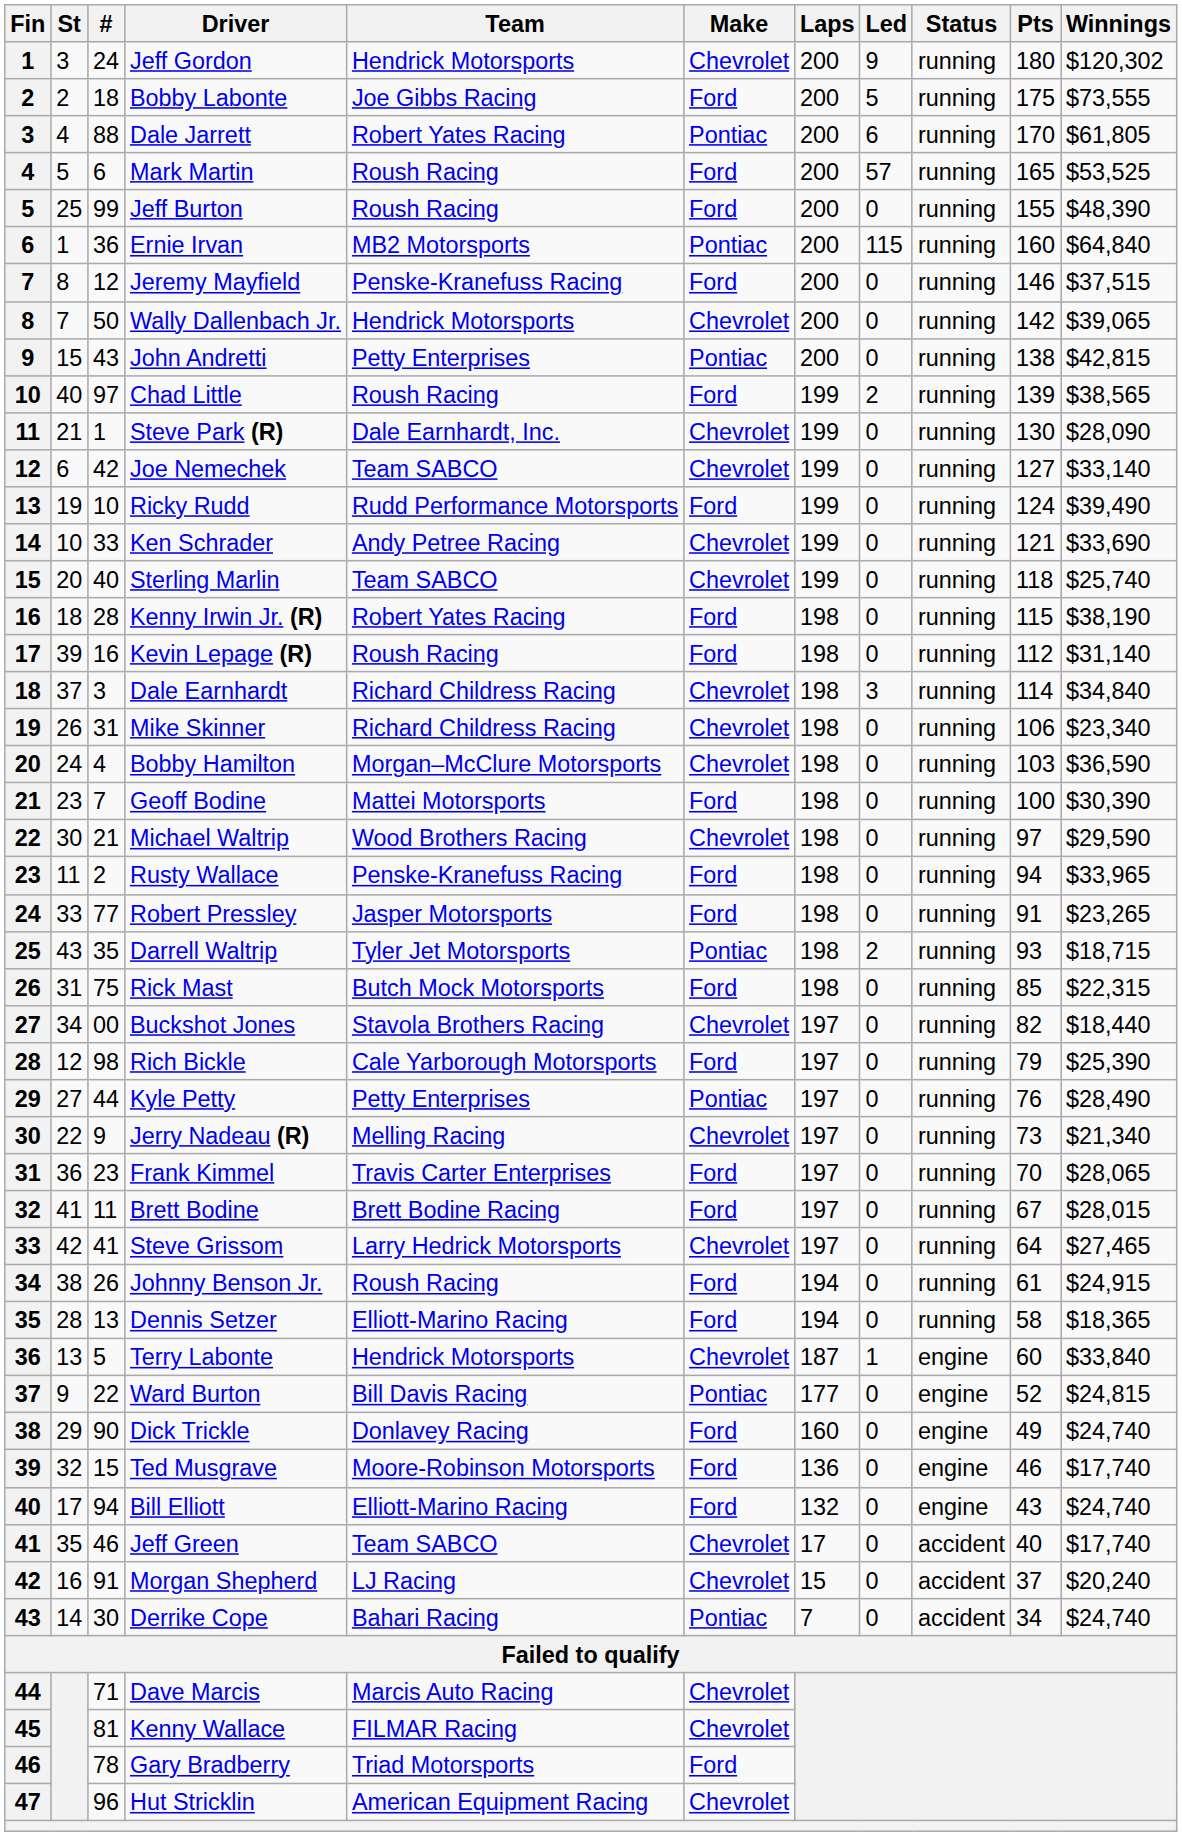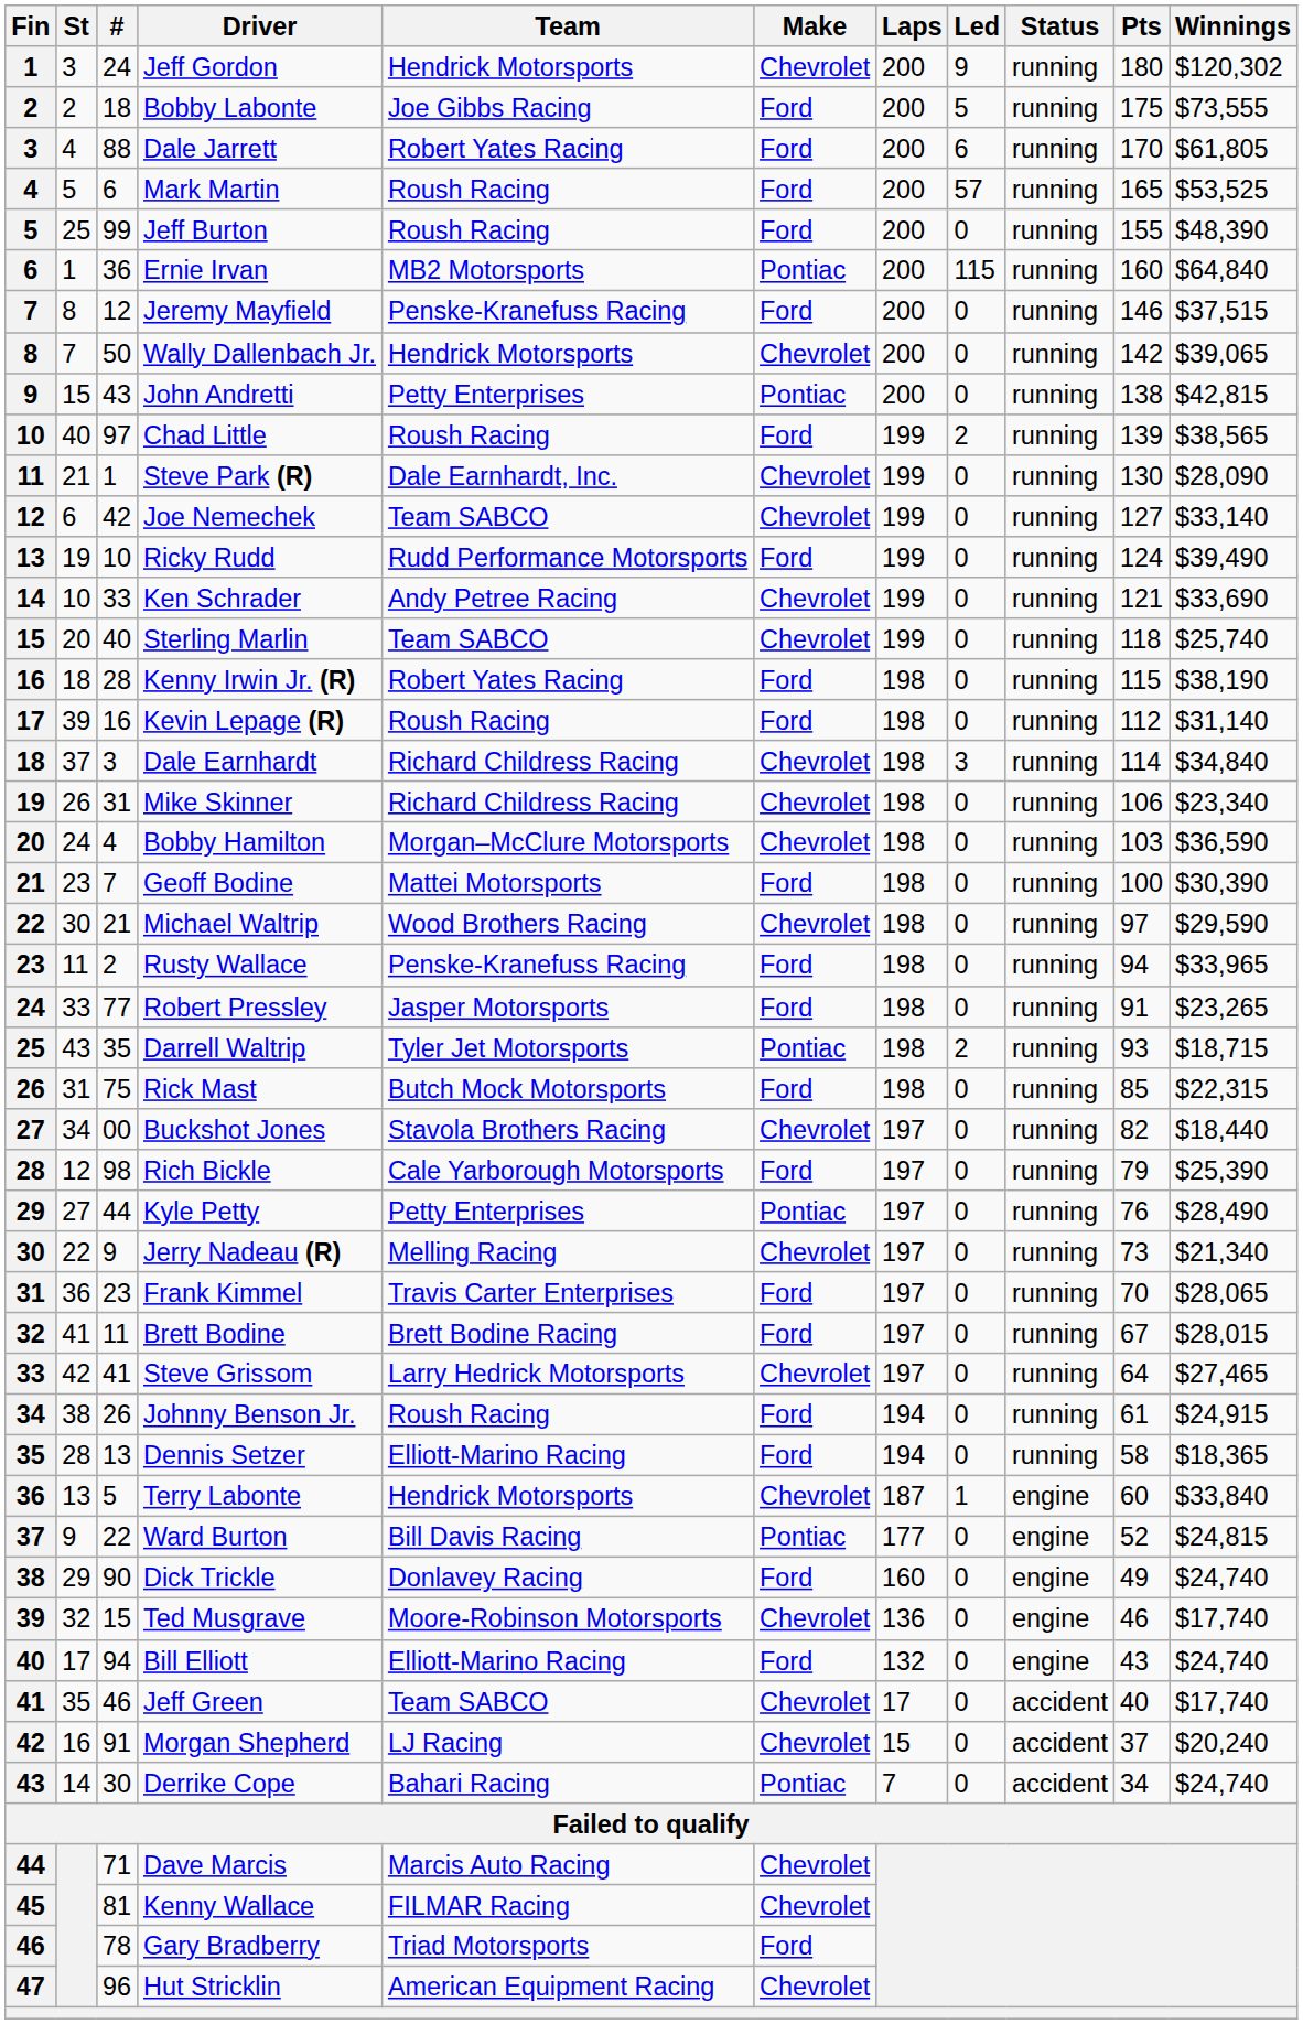Dale Jarrett | Make: Pontiac -> Ford
Ted Musgrave | Make: Ford -> Chevrolet
